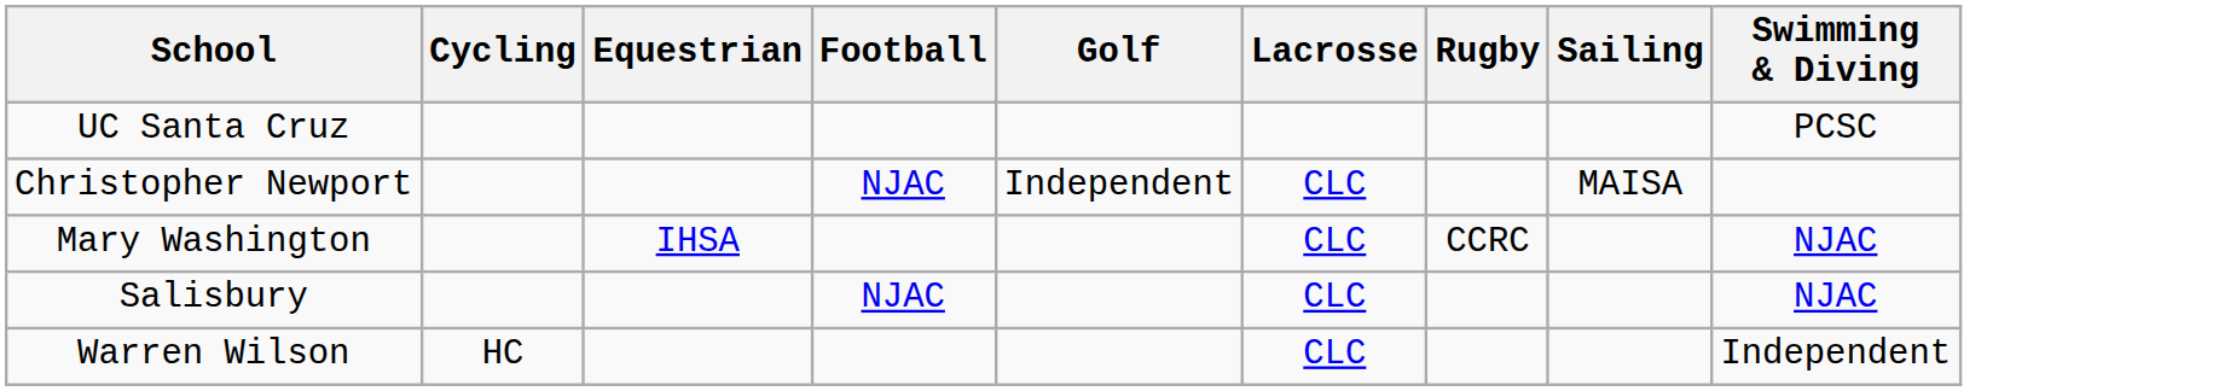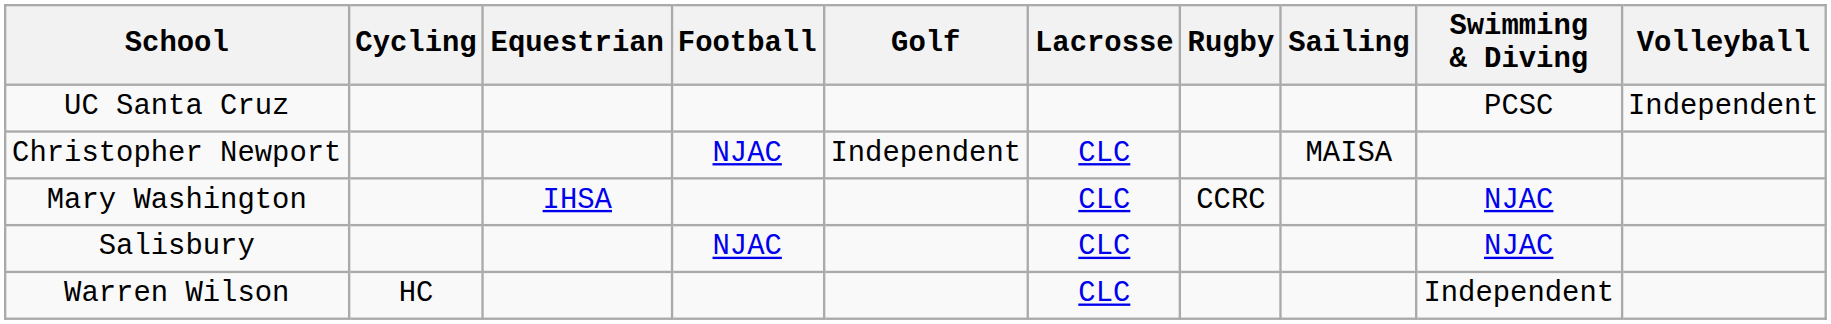+ column: Volleyball | Independent
